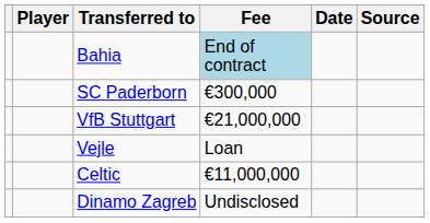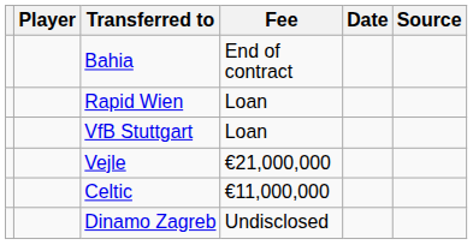Bahia | Fee: lightblue background -> no background
- row: SC Paderborn | €300,000
+ row: Rapid Wien | Loan
VfB Stuttgart | Fee: €21,000,000 -> Loan
Vejle | Fee: Loan -> €21,000,000
